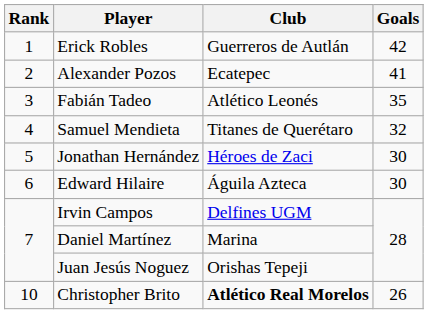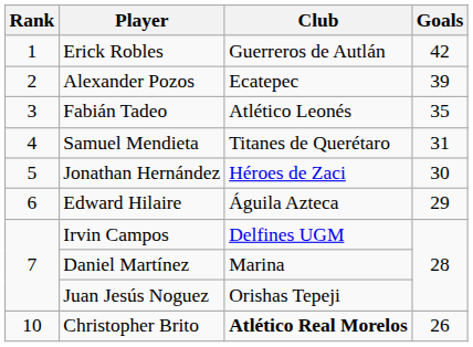Alexander Pozos | Goals: 41 -> 39
Samuel Mendieta | Goals: 32 -> 31
Edward Hilaire | Goals: 30 -> 29
